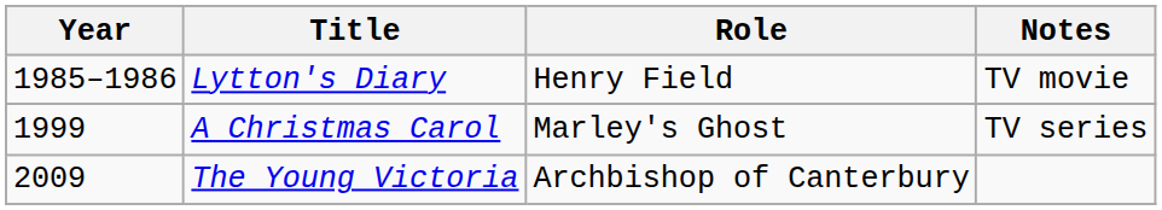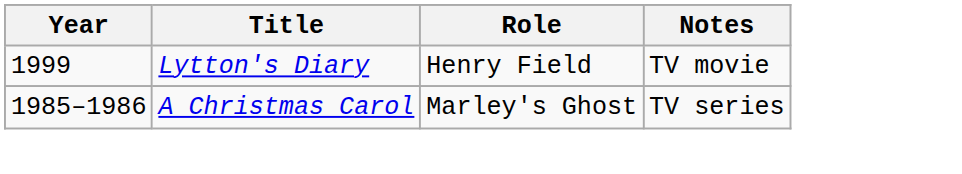Lytton's Diary | Year: 1985–1986 -> 1999
A Christmas Carol | Year: 1999 -> 1985–1986
- row: 2009 | The Young Victoria | Archbishop of Canterbury
